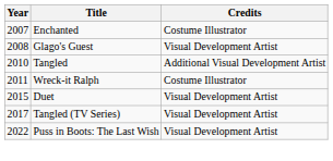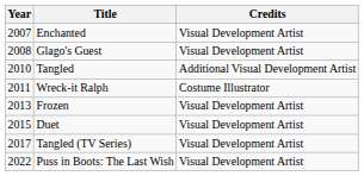Enchanted | Credits: Costume Illustrator -> Visual Development Artist
+ row: 2013 | Frozen | Visual Development Artist
